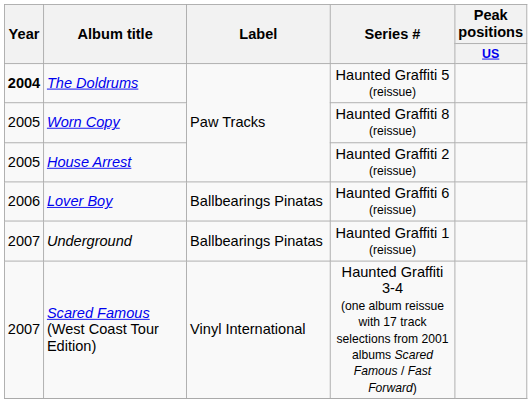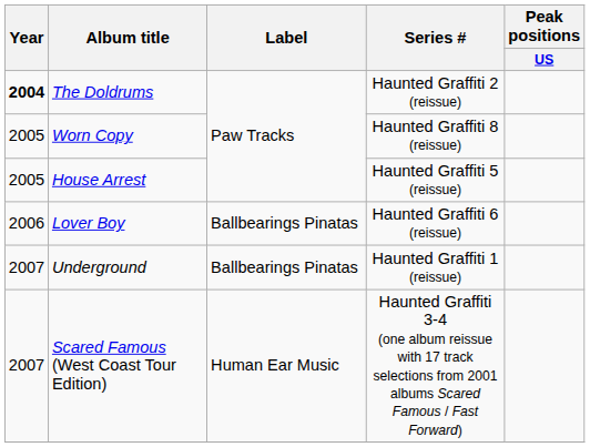The Doldrums | Series #: Haunted Graffiti 5 (reissue) -> Haunted Graffiti 2 (reissue)
House Arrest | Series #: Haunted Graffiti 2 (reissue) -> Haunted Graffiti 5 (reissue)
Scared Famous (West Coast Tour Edition) | Label: Vinyl International -> Human Ear Music
